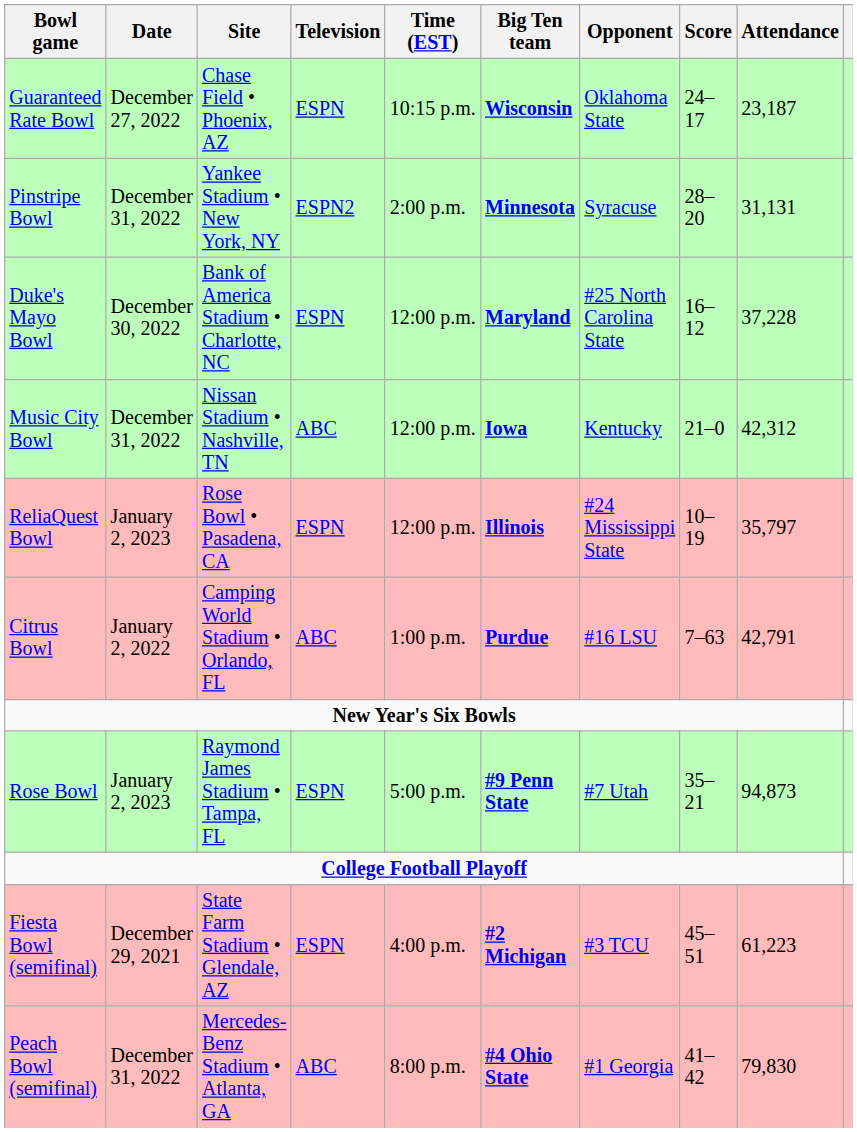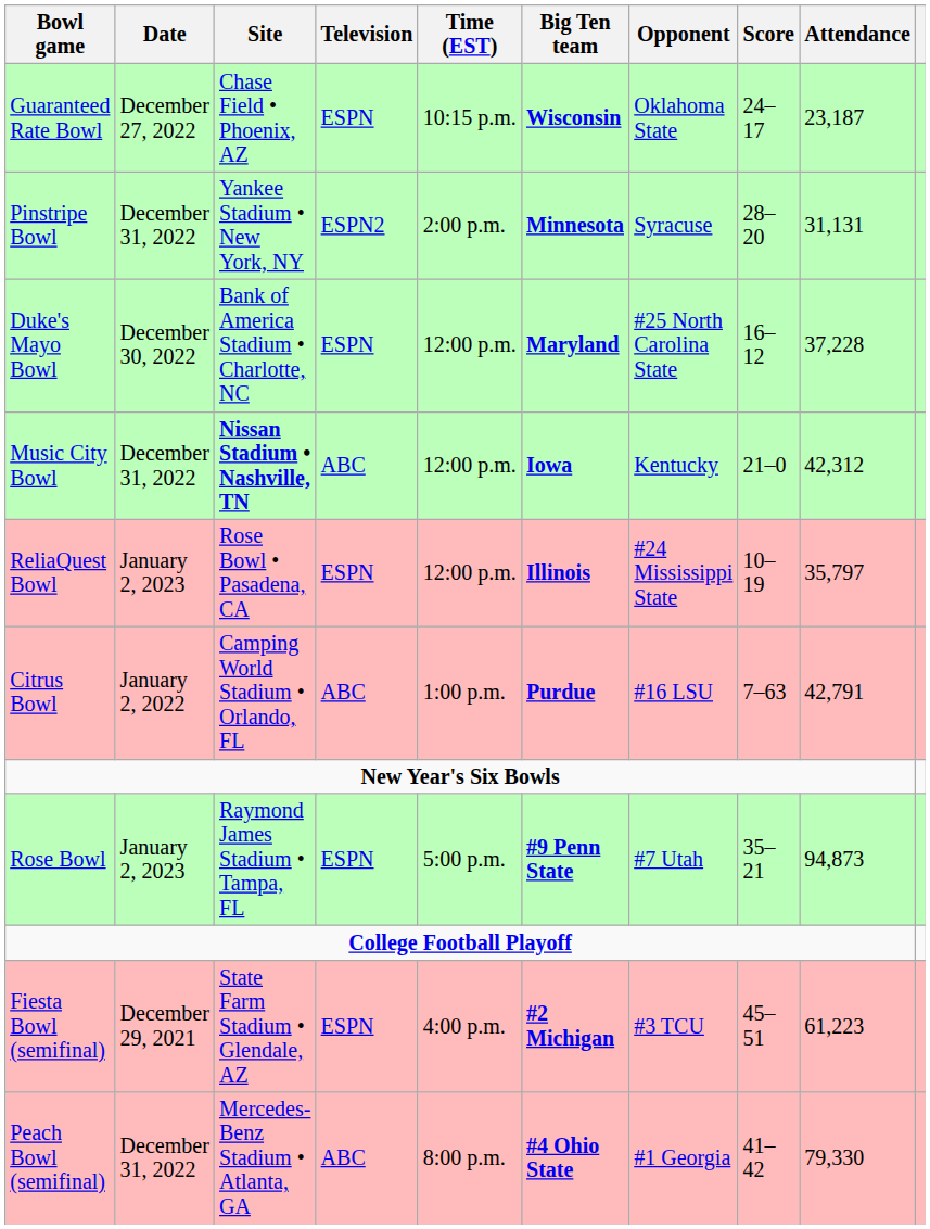Music City Bowl | Site: normal -> bold
Peach Bowl (semifinal) | Attendance: 79,830 -> 79,330
